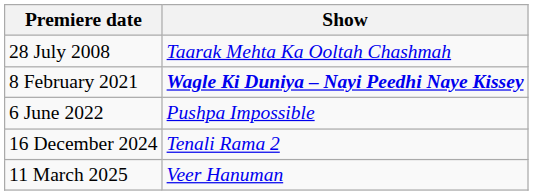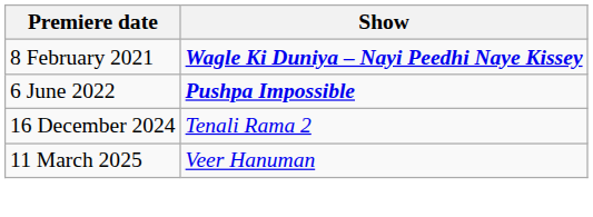- row: 28 July 2008 | Taarak Mehta Ka Ooltah Chashmah
6 June 2022 | Show: normal -> bold
